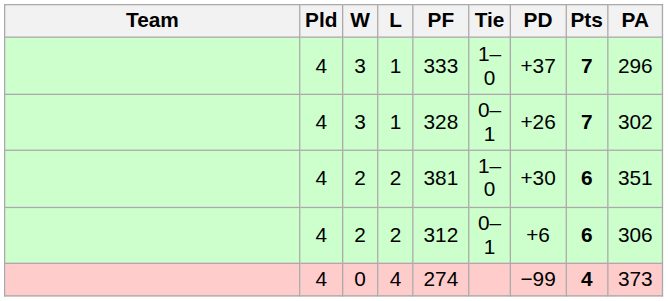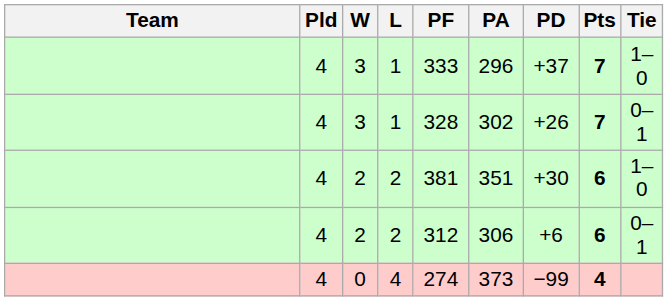columns swapped: PA <-> Tie
